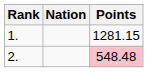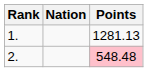1. | Points: 1281.15 -> 1281.13
